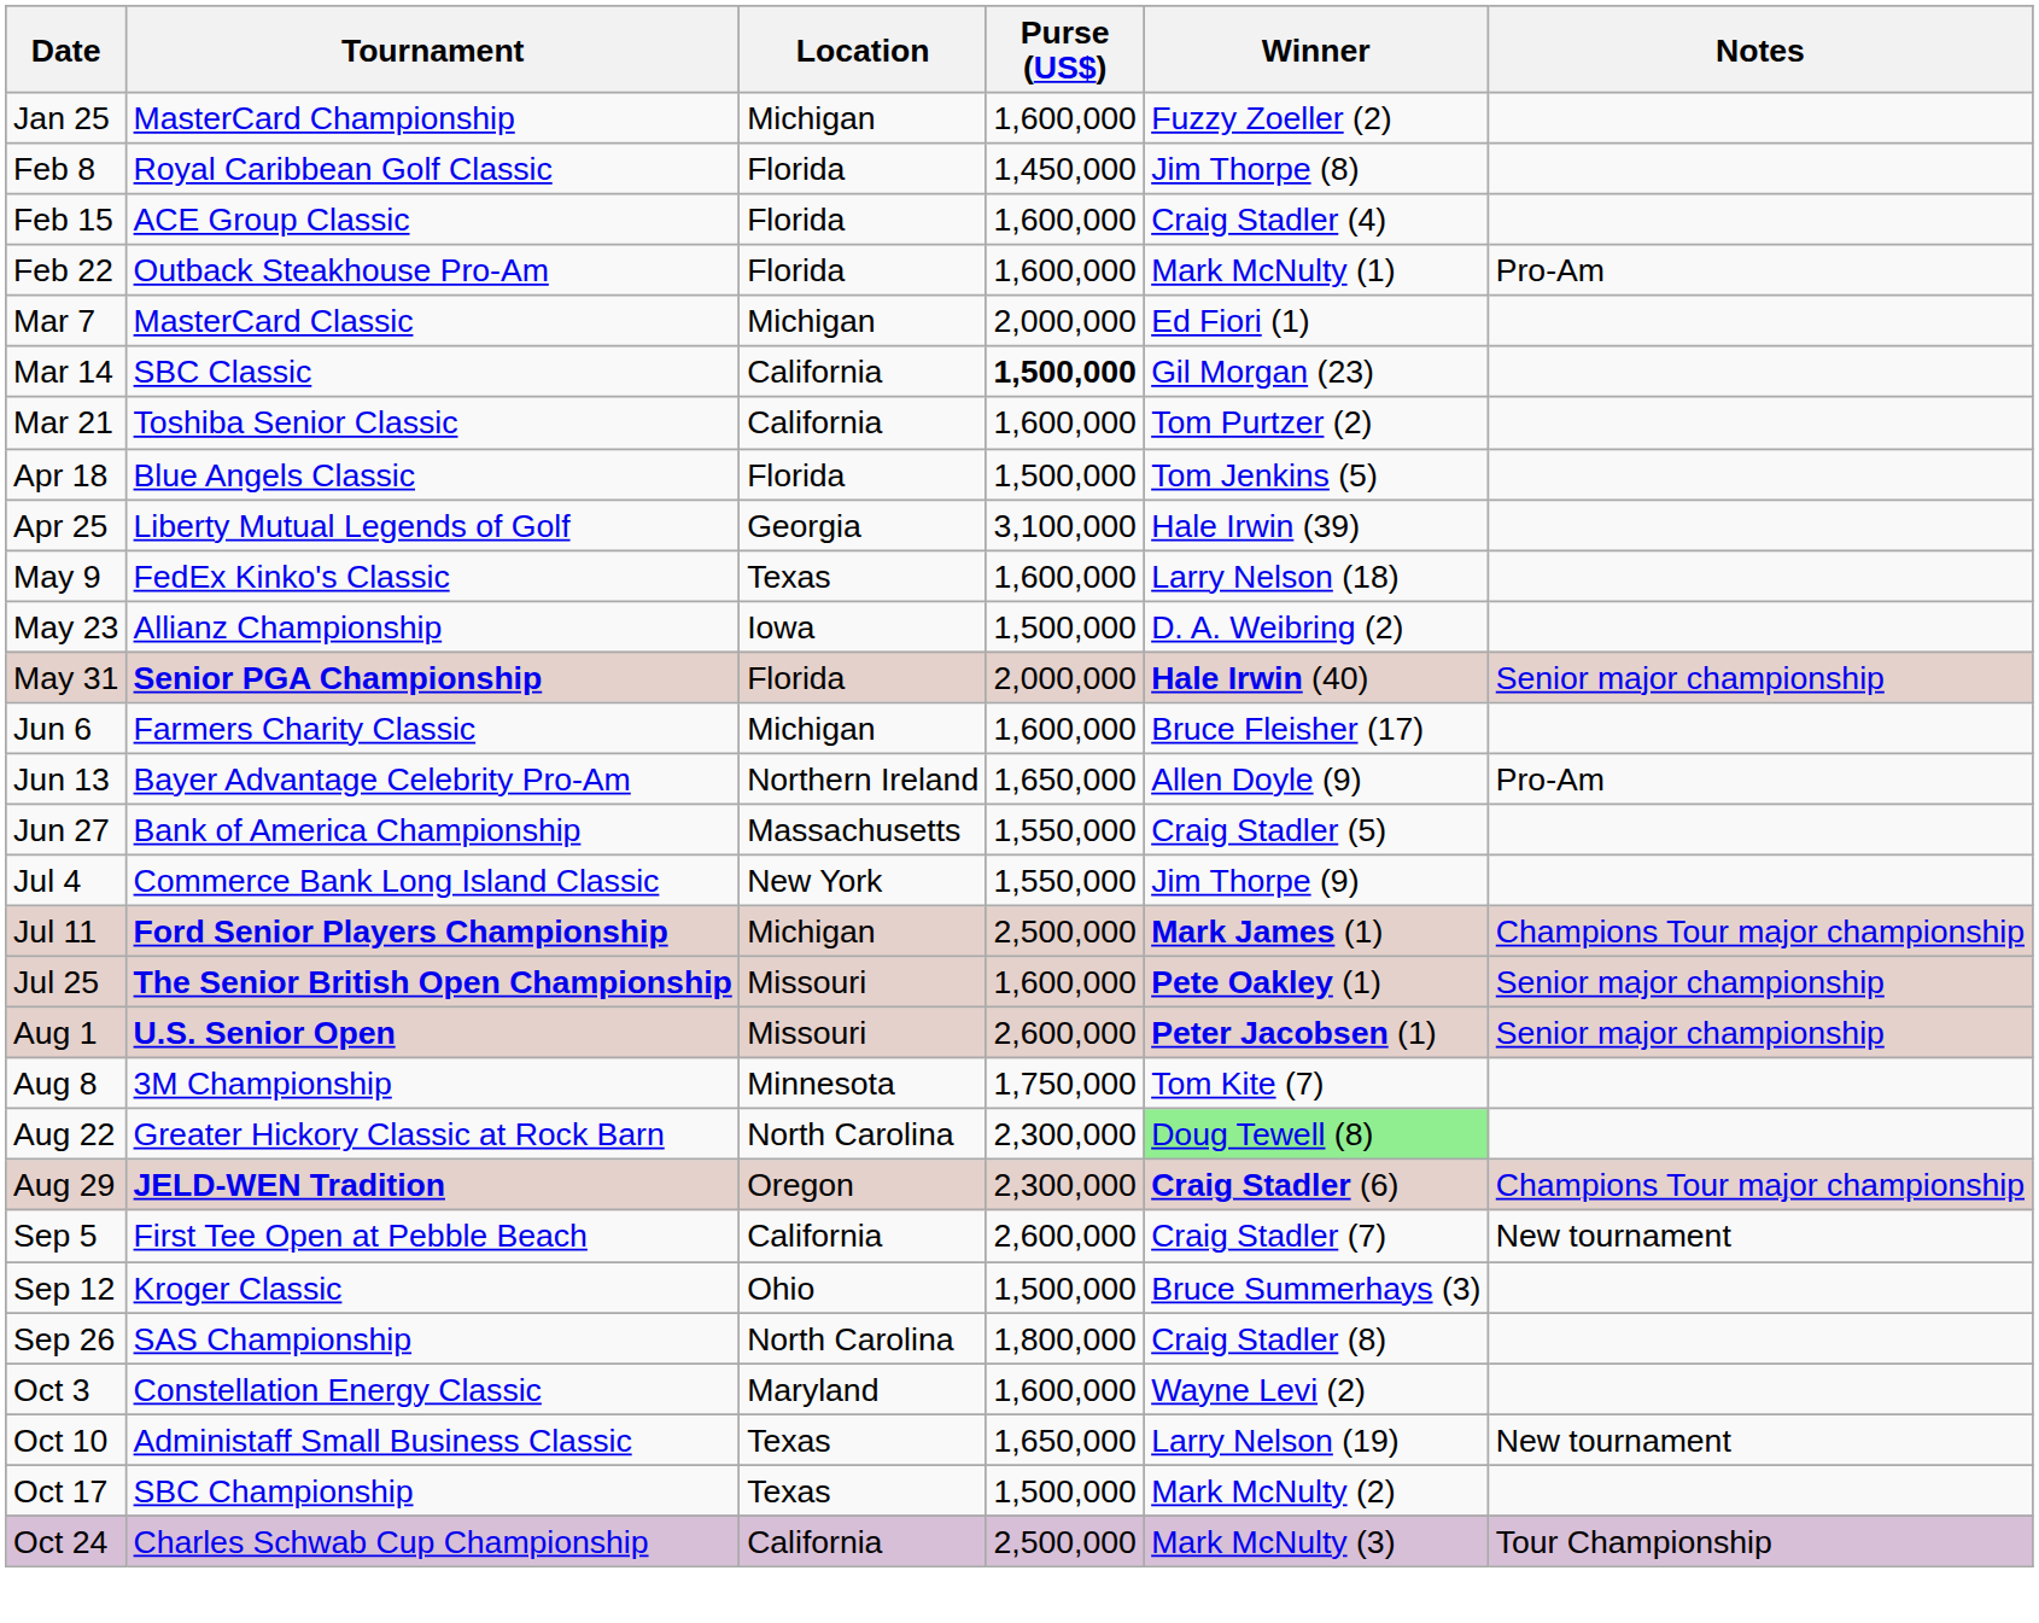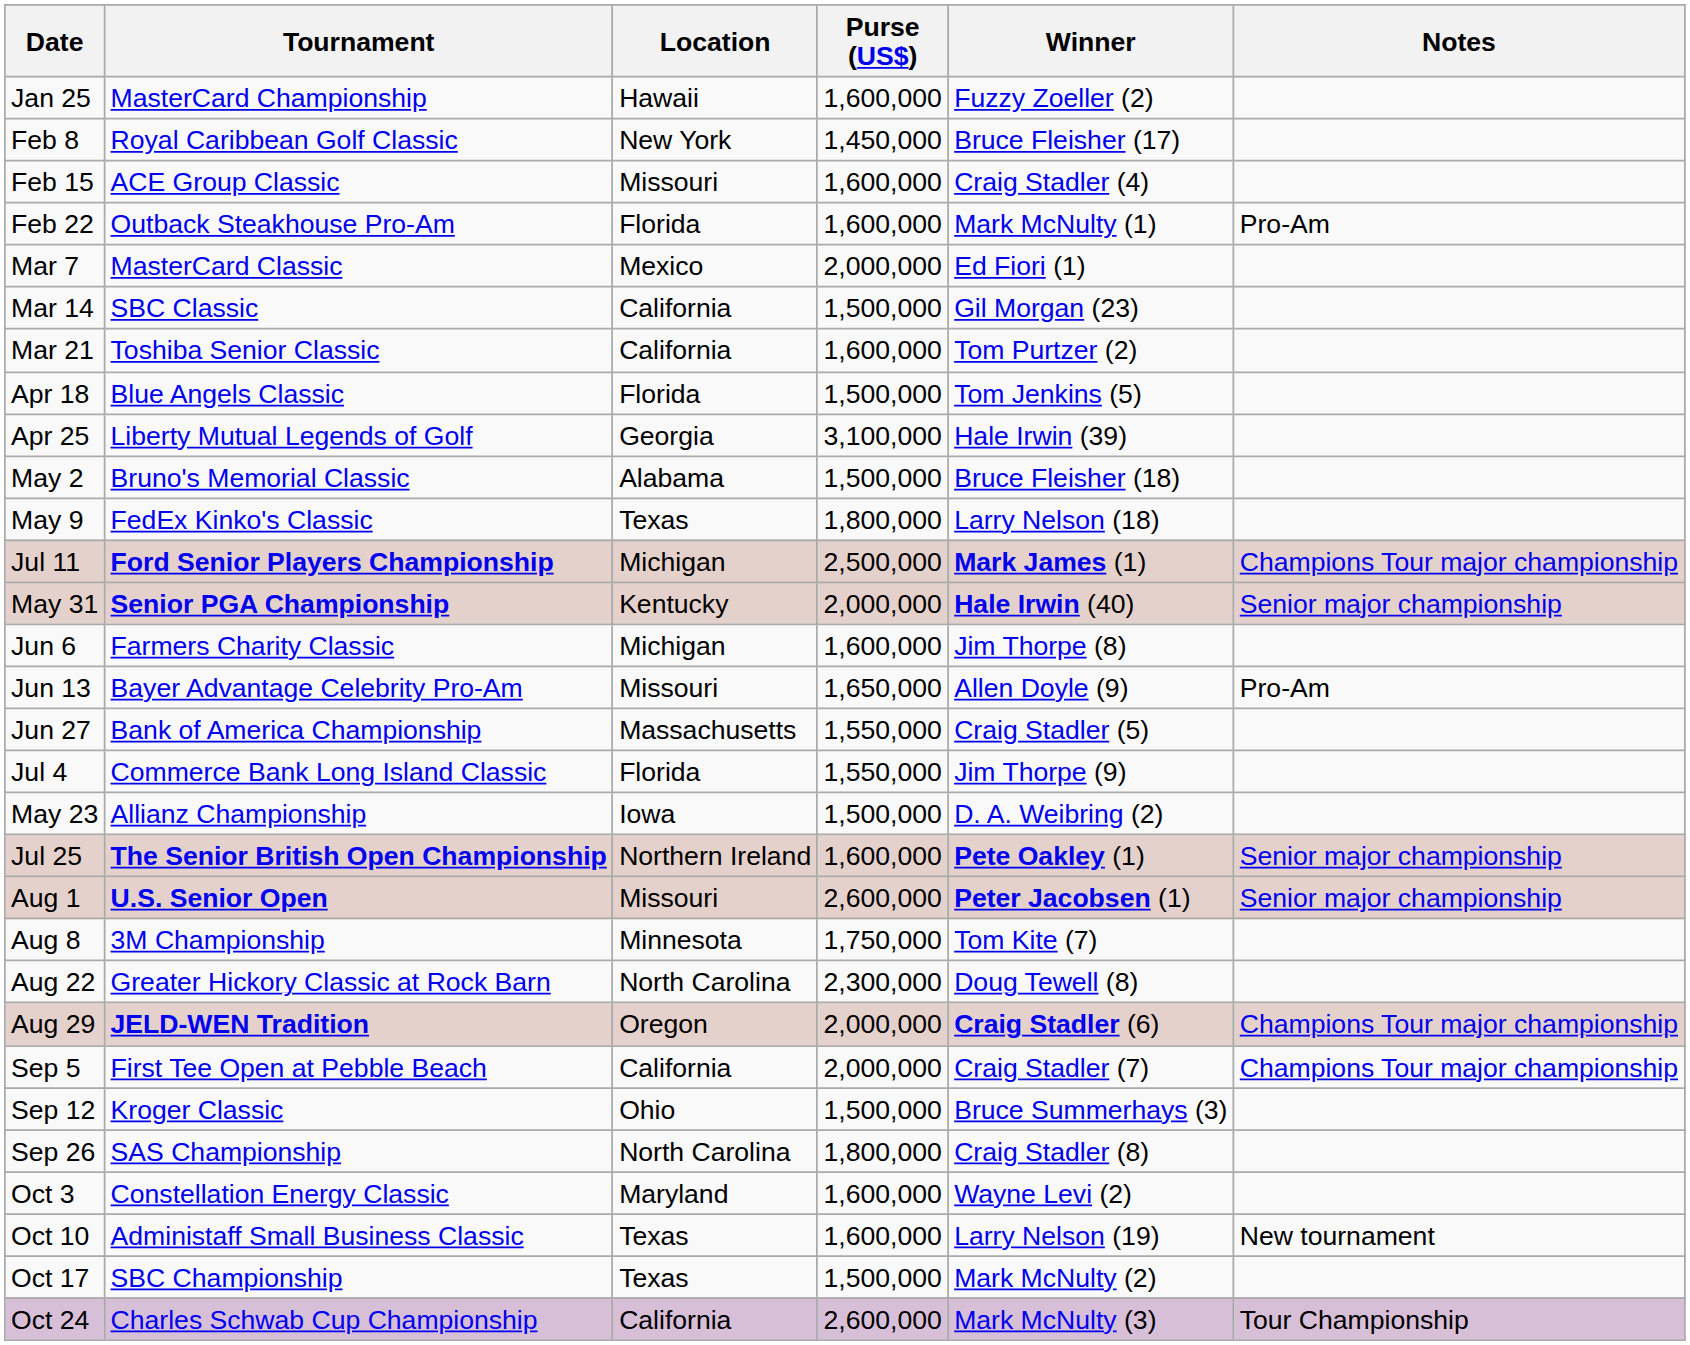Jan 25 | Location: Michigan -> Hawaii
Feb 8 | Location: Florida -> New York
Feb 8 | Winner: Jim Thorpe (8) -> Bruce Fleisher (17)
Feb 15 | Location: Florida -> Missouri
Mar 7 | Location: Michigan -> Mexico
Mar 14 | Purse (US$): bold -> normal
+ row: May 2 | Bruno's Memorial Classic | Alabama | 1,500,000 | Bruce Fleisher (18)
May 9 | Purse (US$): 1,600,000 -> 1,800,000
rows swapped: May 23 <-> Jul 11
May 31 | Location: Florida -> Kentucky
Jun 6 | Winner: Bruce Fleisher (17) -> Jim Thorpe (8)
Jun 13 | Location: Northern Ireland -> Missouri
Jul 4 | Location: New York -> Florida
Jul 25 | Location: Missouri -> Northern Ireland
Aug 22 | Winner: lightgreen background -> no background
Aug 29 | Purse (US$): 2,300,000 -> 2,000,000
Sep 5 | Purse (US$): 2,600,000 -> 2,000,000
Sep 5 | Notes: New tournament -> Champions Tour major championship
Oct 10 | Purse (US$): 1,650,000 -> 1,600,000
Oct 24 | Purse (US$): 2,500,000 -> 2,600,000
